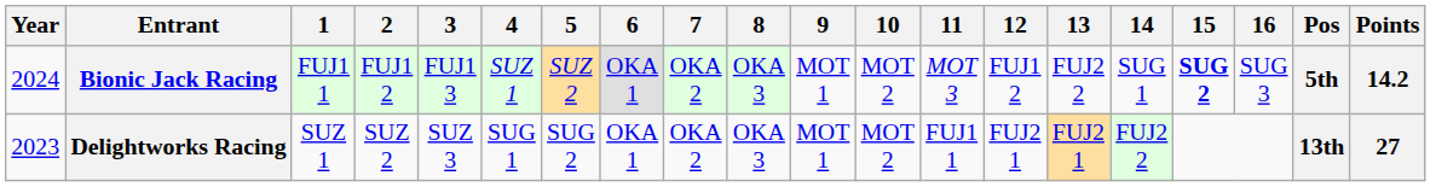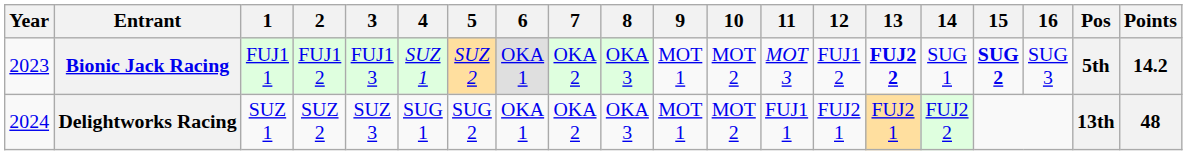Bionic Jack Racing | Year: 2024 -> 2023
Bionic Jack Racing | 13: normal -> bold
Delightworks Racing | Year: 2023 -> 2024
Delightworks Racing | Points: 27 -> 48
